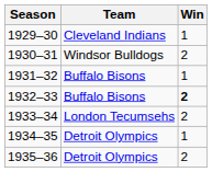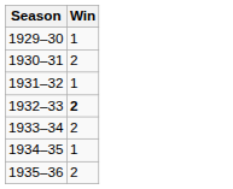- column: Team | Cleveland Indians | Windsor Bulldogs | Buffalo Bisons | Buffalo Bisons | London Tecumsehs | Detroit Olympics | Detroit Olympics
